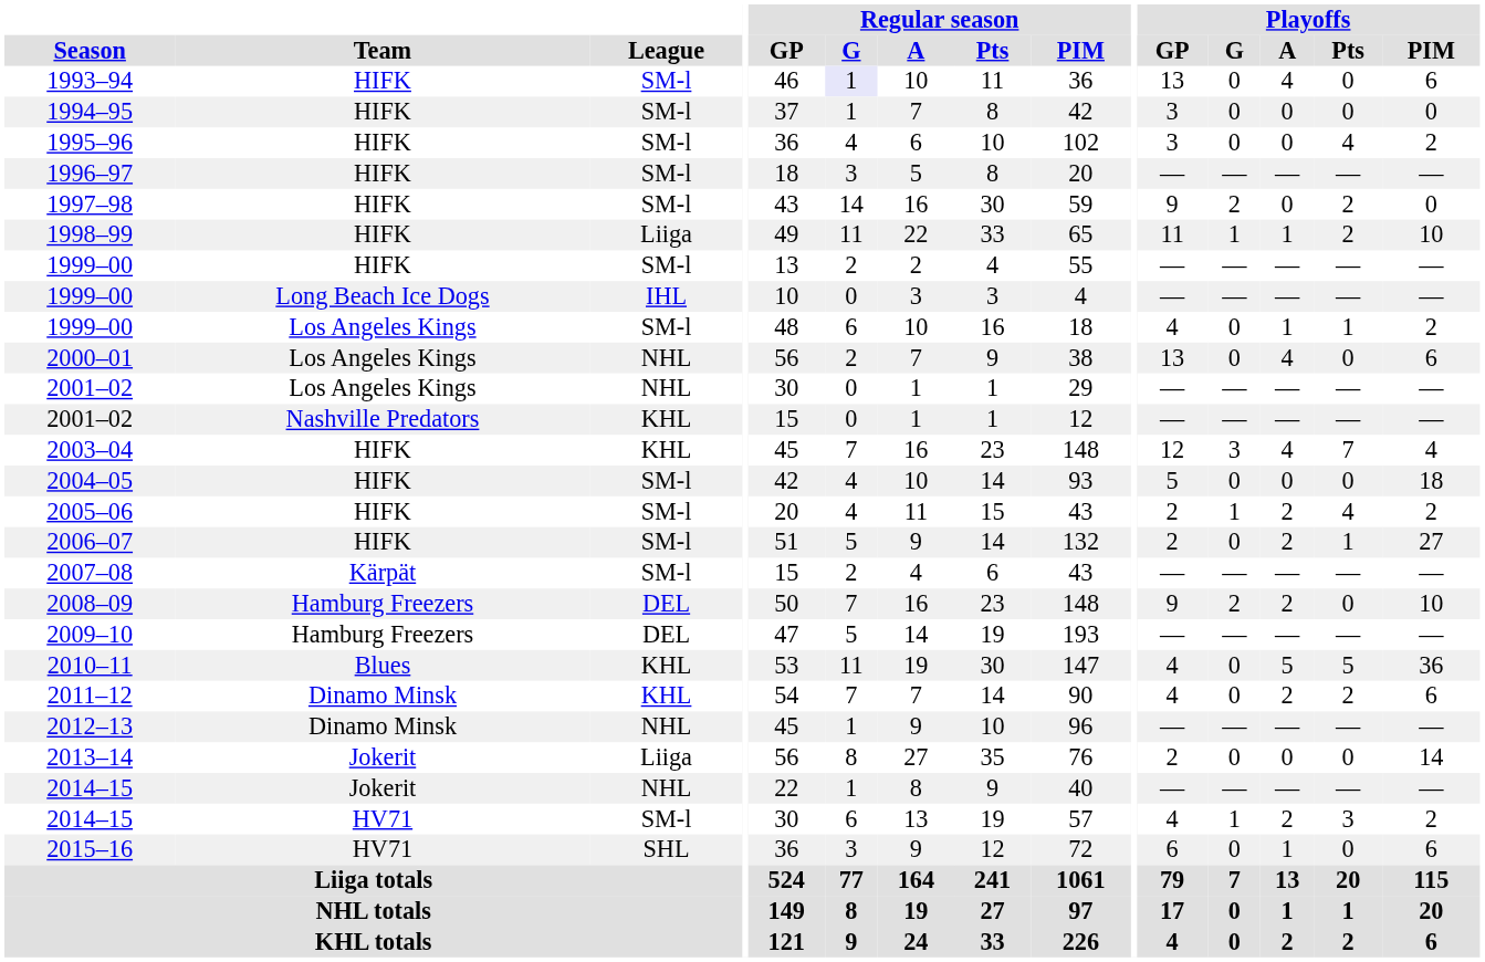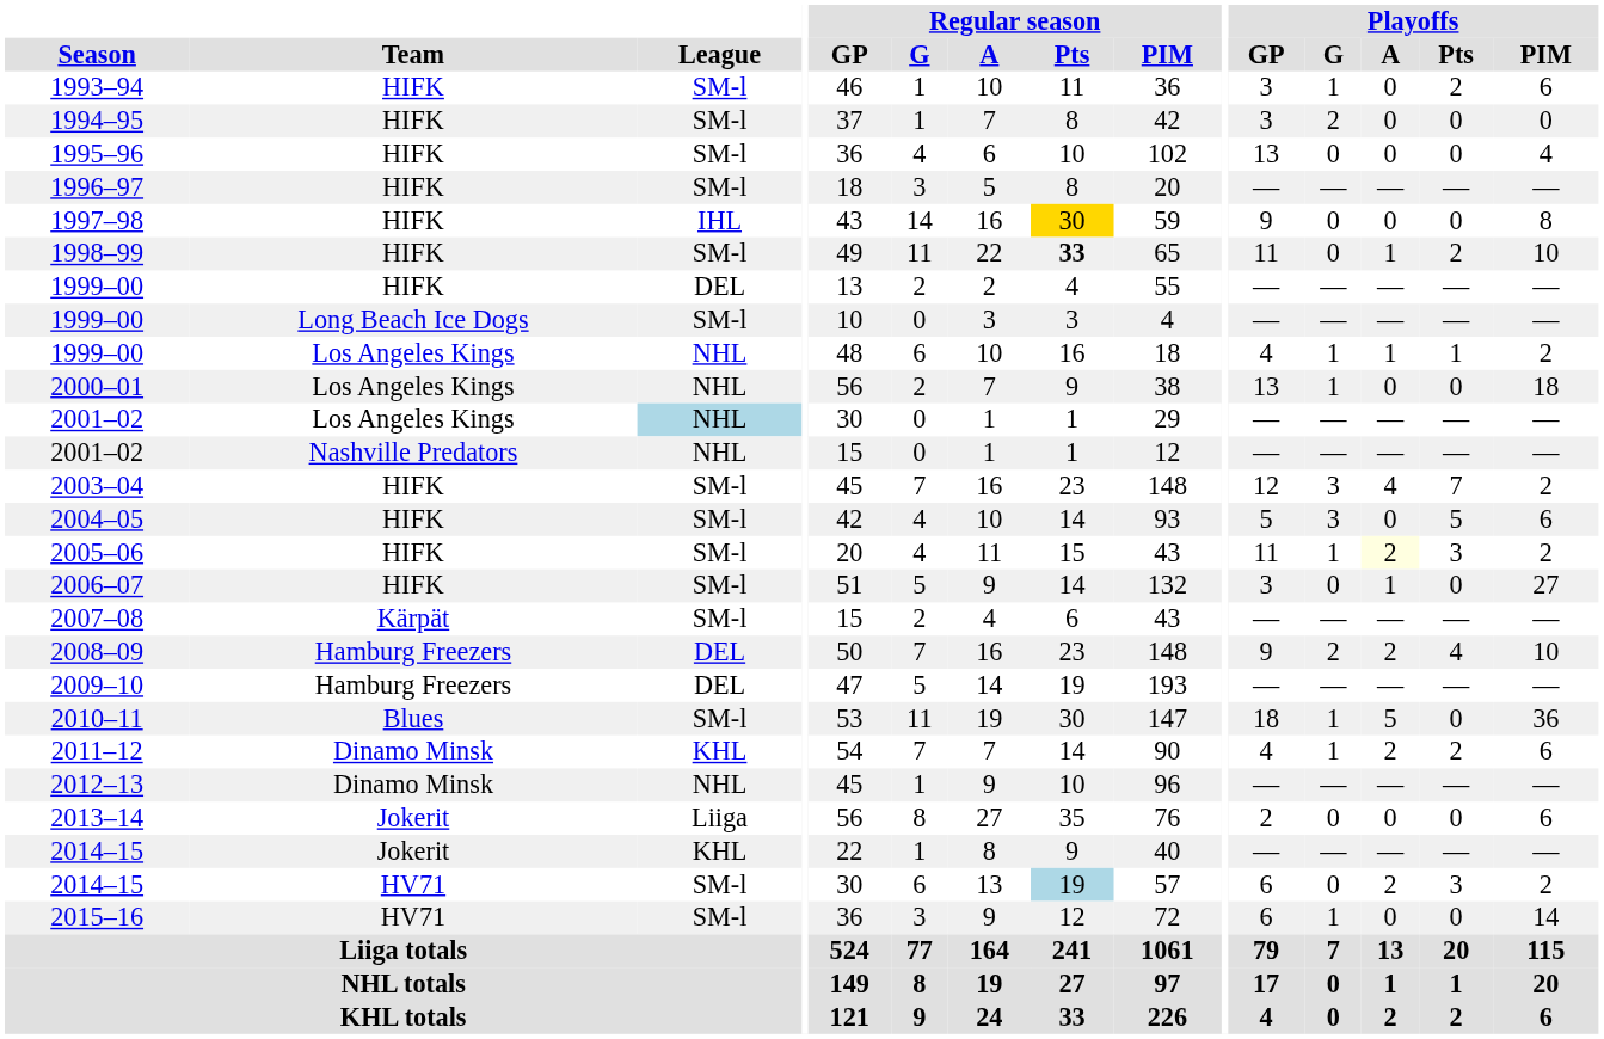1993–94 | Regular season / G: lavender background -> no background
1993–94 | Playoffs / GP: 13 -> 3
1993–94 | Playoffs / G: 0 -> 1
1993–94 | Playoffs / A: 4 -> 0
1993–94 | Playoffs / Pts: 0 -> 2
1994–95 | Playoffs / G: 0 -> 2
1995–96 | Playoffs / GP: 3 -> 13
1995–96 | Playoffs / Pts: 4 -> 0
1995–96 | Playoffs / PIM: 2 -> 4
1997–98 | League: SM-l -> IHL
1997–98 | Regular season / Pts: no background -> gold background
1997–98 | Playoffs / G: 2 -> 0
1997–98 | Playoffs / Pts: 2 -> 0
1997–98 | Playoffs / PIM: 0 -> 8
1998–99 | League: Liiga -> SM-l
1998–99 | Regular season / Pts: normal -> bold
1998–99 | Playoffs / G: 1 -> 0
1999–00 / HIFK | League: SM-l -> DEL
1999–00 / Long Beach Ice Dogs | League: IHL -> SM-l
1999–00 / Los Angeles Kings | League: SM-l -> NHL
1999–00 / Los Angeles Kings | Playoffs / G: 0 -> 1
2000–01 | Playoffs / G: 0 -> 1
2000–01 | Playoffs / A: 4 -> 0
2000–01 | Playoffs / PIM: 6 -> 18
2001–02 / Los Angeles Kings | League: no background -> lightblue background
2001–02 / Nashville Predators | League: KHL -> NHL
2003–04 | League: KHL -> SM-l
2003–04 | Playoffs / PIM: 4 -> 2
2004–05 | Playoffs / G: 0 -> 3
2004–05 | Playoffs / Pts: 0 -> 5
2004–05 | Playoffs / PIM: 18 -> 6
2005–06 | Playoffs / GP: 2 -> 11
2005–06 | Playoffs / A: no background -> lightyellow background
2005–06 | Playoffs / Pts: 4 -> 3
2006–07 | Playoffs / GP: 2 -> 3
2006–07 | Playoffs / A: 2 -> 1
2006–07 | Playoffs / Pts: 1 -> 0
2008–09 | Playoffs / Pts: 0 -> 4
2010–11 | League: KHL -> SM-l
2010–11 | Playoffs / GP: 4 -> 18
2010–11 | Playoffs / G: 0 -> 1
2010–11 | Playoffs / Pts: 5 -> 0
2011–12 | Playoffs / G: 0 -> 1
2013–14 | Playoffs / PIM: 14 -> 6
2014–15 / Jokerit | League: NHL -> KHL
2014–15 / HV71 | Regular season / Pts: no background -> lightblue background
2014–15 / HV71 | Playoffs / GP: 4 -> 6
2014–15 / HV71 | Playoffs / G: 1 -> 0
2015–16 | League: SHL -> SM-l
2015–16 | Playoffs / G: 0 -> 1
2015–16 | Playoffs / A: 1 -> 0
2015–16 | Playoffs / PIM: 6 -> 14
